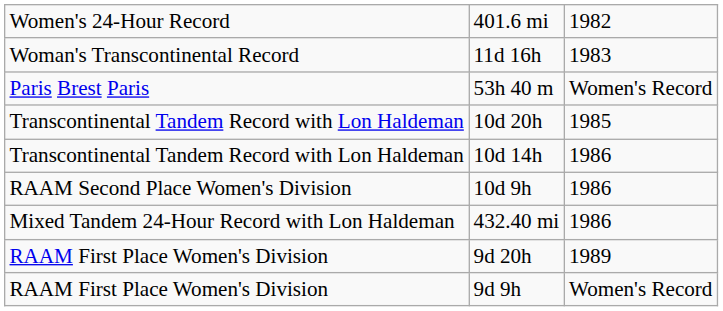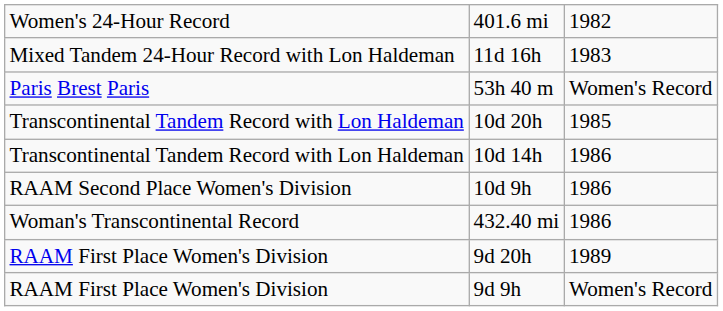11d 16h | column 1: Woman's Transcontinental Record -> Mixed Tandem 24-Hour Record with Lon Haldeman
432.40 mi | column 1: Mixed Tandem 24-Hour Record with Lon Haldeman -> Woman's Transcontinental Record
